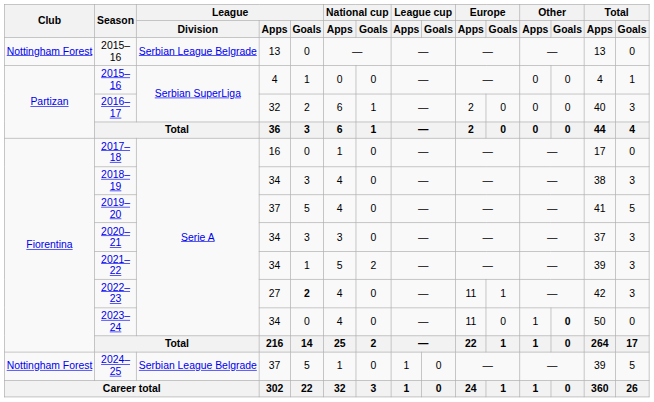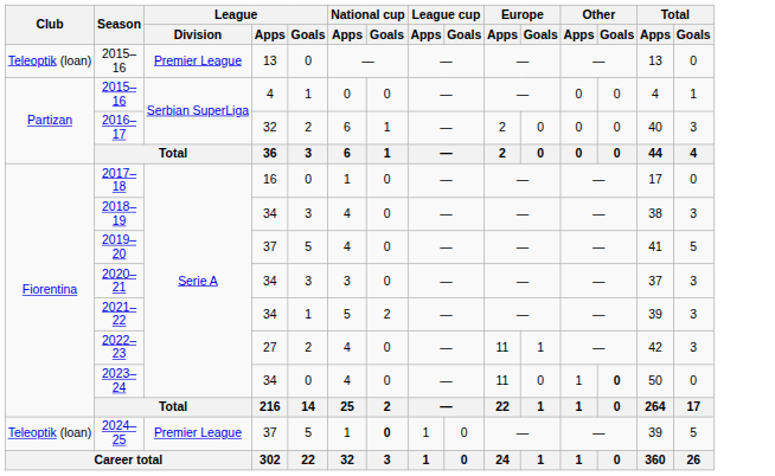2015–16 / 13 | Club: Nottingham Forest -> Teleoptik (loan)
2015–16 / 13 | League / Division: Serbian League Belgrade -> Premier League
2022–23 | League / Goals: bold -> normal
2024–25 | Club: Nottingham Forest -> Teleoptik (loan)
2024–25 | League / Division: Serbian League Belgrade -> Premier League
2024–25 | National cup / Goals: normal -> bold
